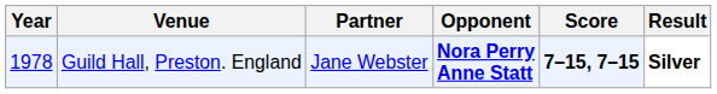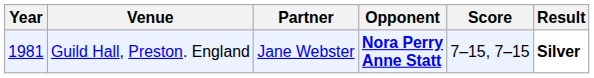Guild Hall, Preston. England | Year: 1978 -> 1981
Guild Hall, Preston. England | Score: bold -> normal
